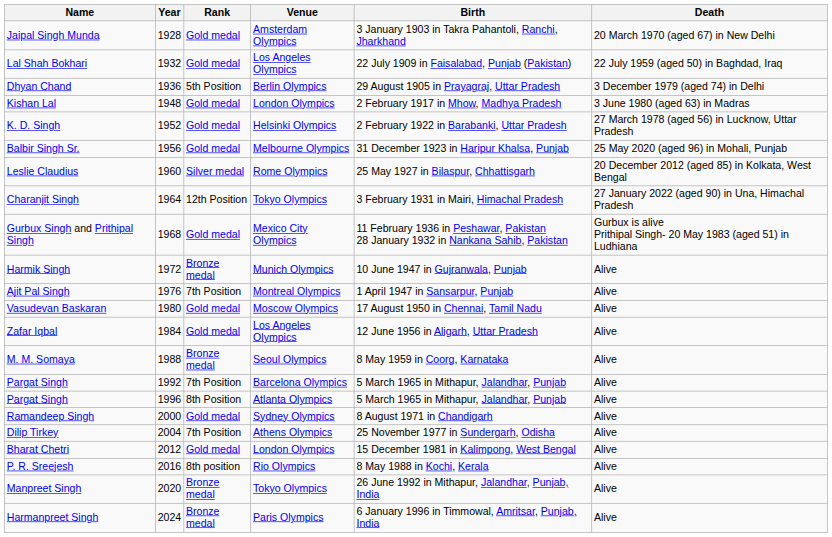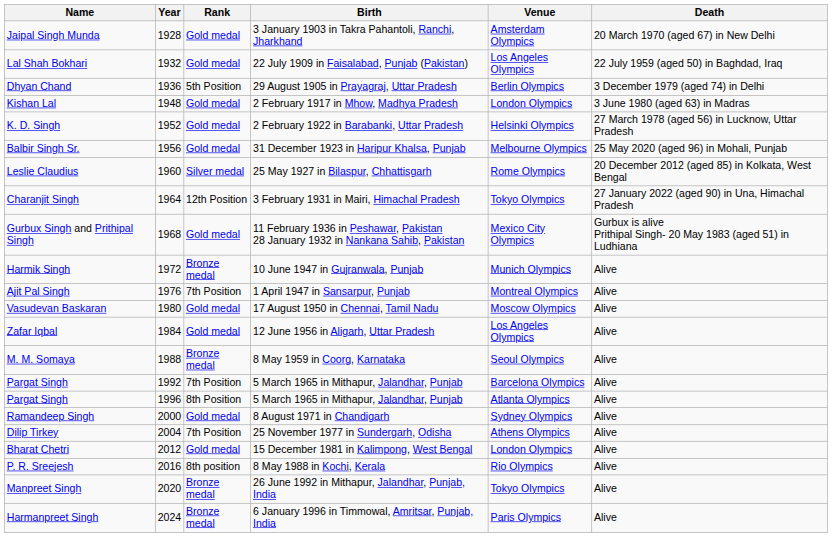columns swapped: Venue <-> Birth
